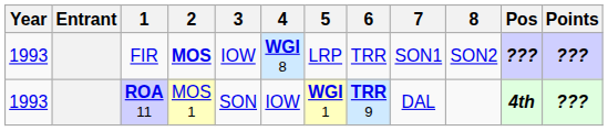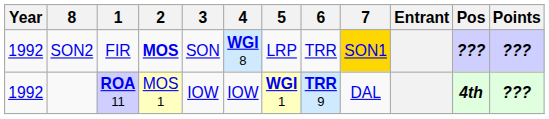columns swapped: Entrant <-> 8
FIR | Year: 1993 -> 1992
FIR | 3: IOW -> SON
FIR | 7: no background -> gold background
ROA 11 | Year: 1993 -> 1992
ROA 11 | 3: SON -> IOW
